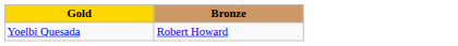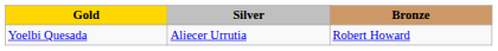+ column: Silver | Aliecer Urrutia
